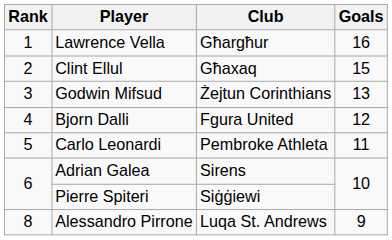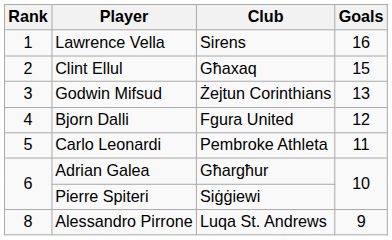Lawrence Vella | Club: Għargħur -> Sirens
Adrian Galea | Club: Sirens -> Għargħur
